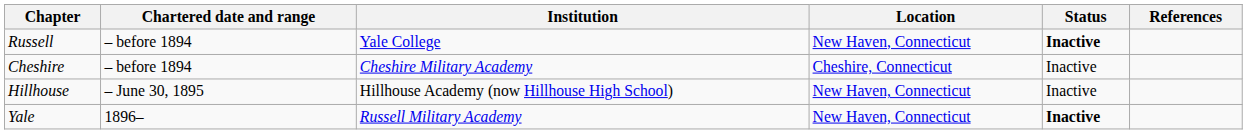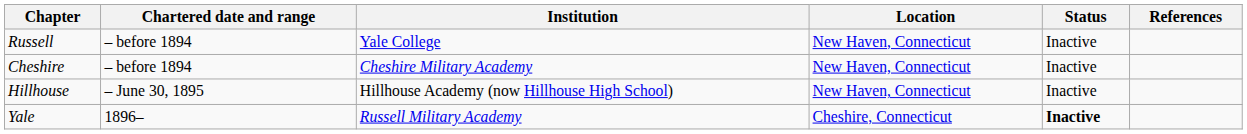Russell | Status: bold -> normal
Cheshire | Location: Cheshire, Connecticut -> New Haven, Connecticut
Yale | Location: New Haven, Connecticut -> Cheshire, Connecticut
